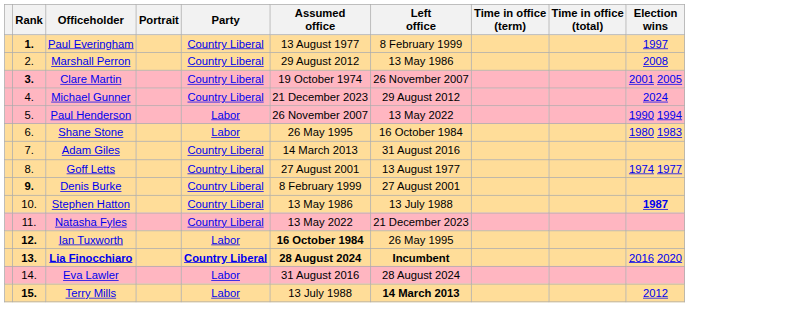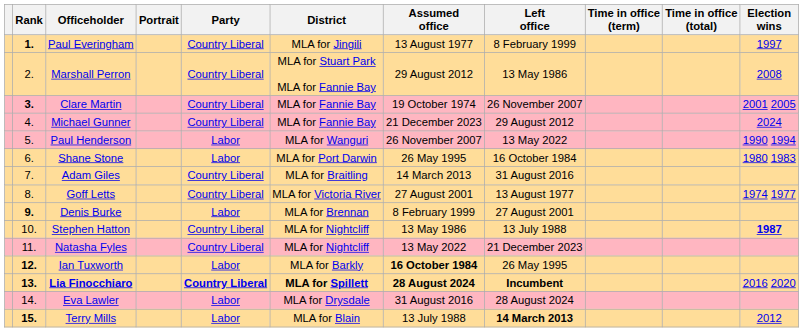+ column: District | MLA for Jingili | MLA for Stuart Park MLA for Fannie Bay | MLA for Fannie Bay | MLA for Fannie Bay | MLA for Wanguri | MLA for Port Darwin | MLA for Braitling | MLA for Victoria River | MLA for Brennan | MLA for Nightcliff | MLA for Nightcliff | MLA for Barkly | MLA for Spillett | MLA for Drysdale | MLA for Blain
Denis Burke | Party: Country Liberal -> Labor
